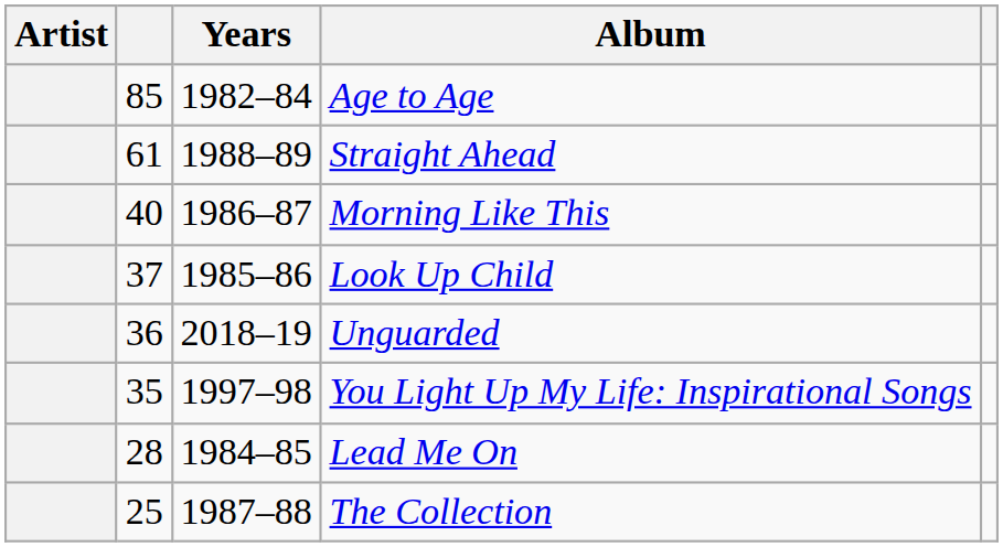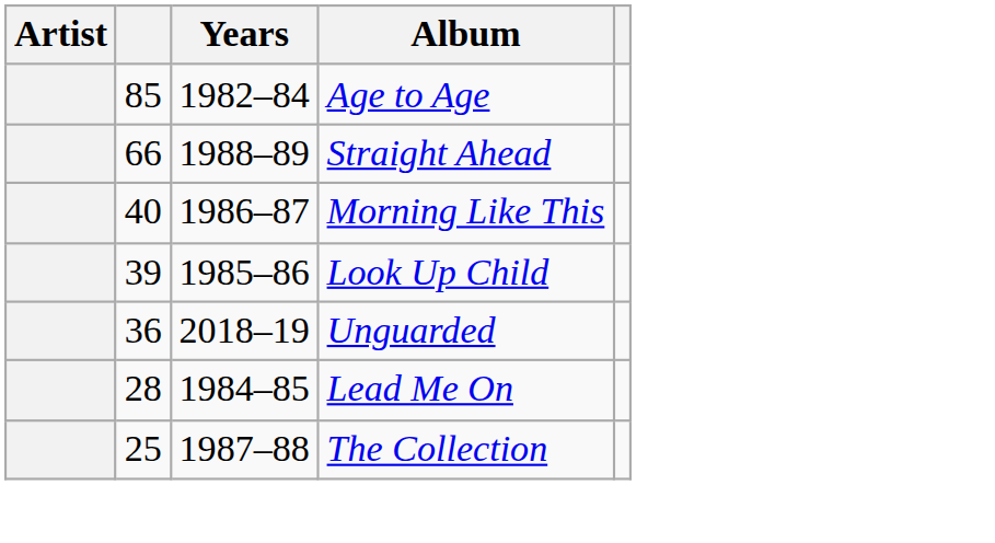Straight Ahead | column 2: 61 -> 66
Look Up Child | column 2: 37 -> 39
- row: 35 | 1997–98 | You Light Up My Life: Inspirational Songs
